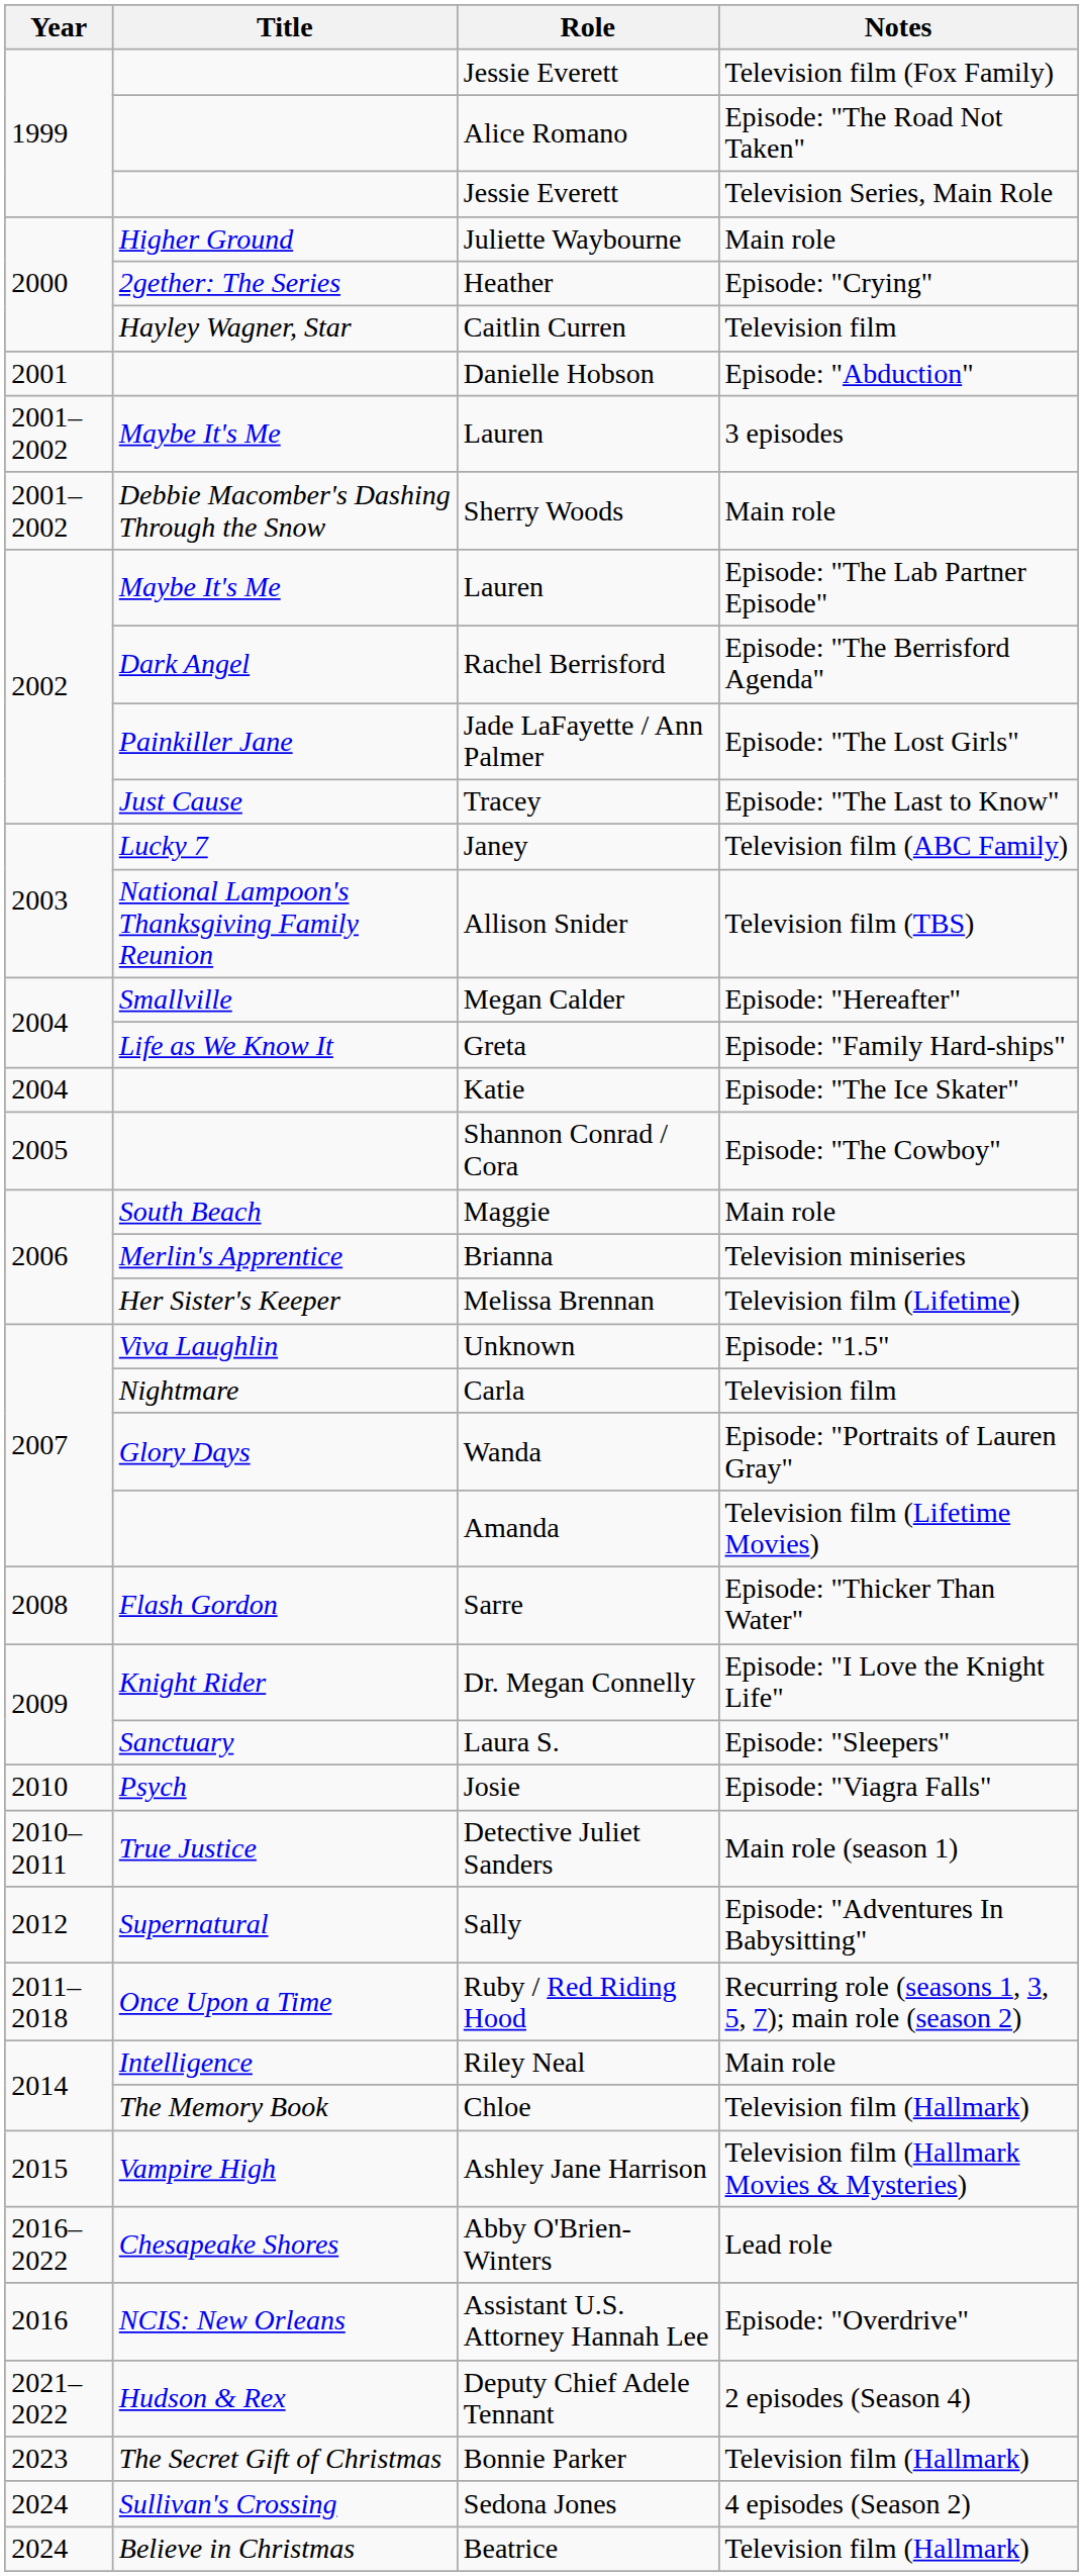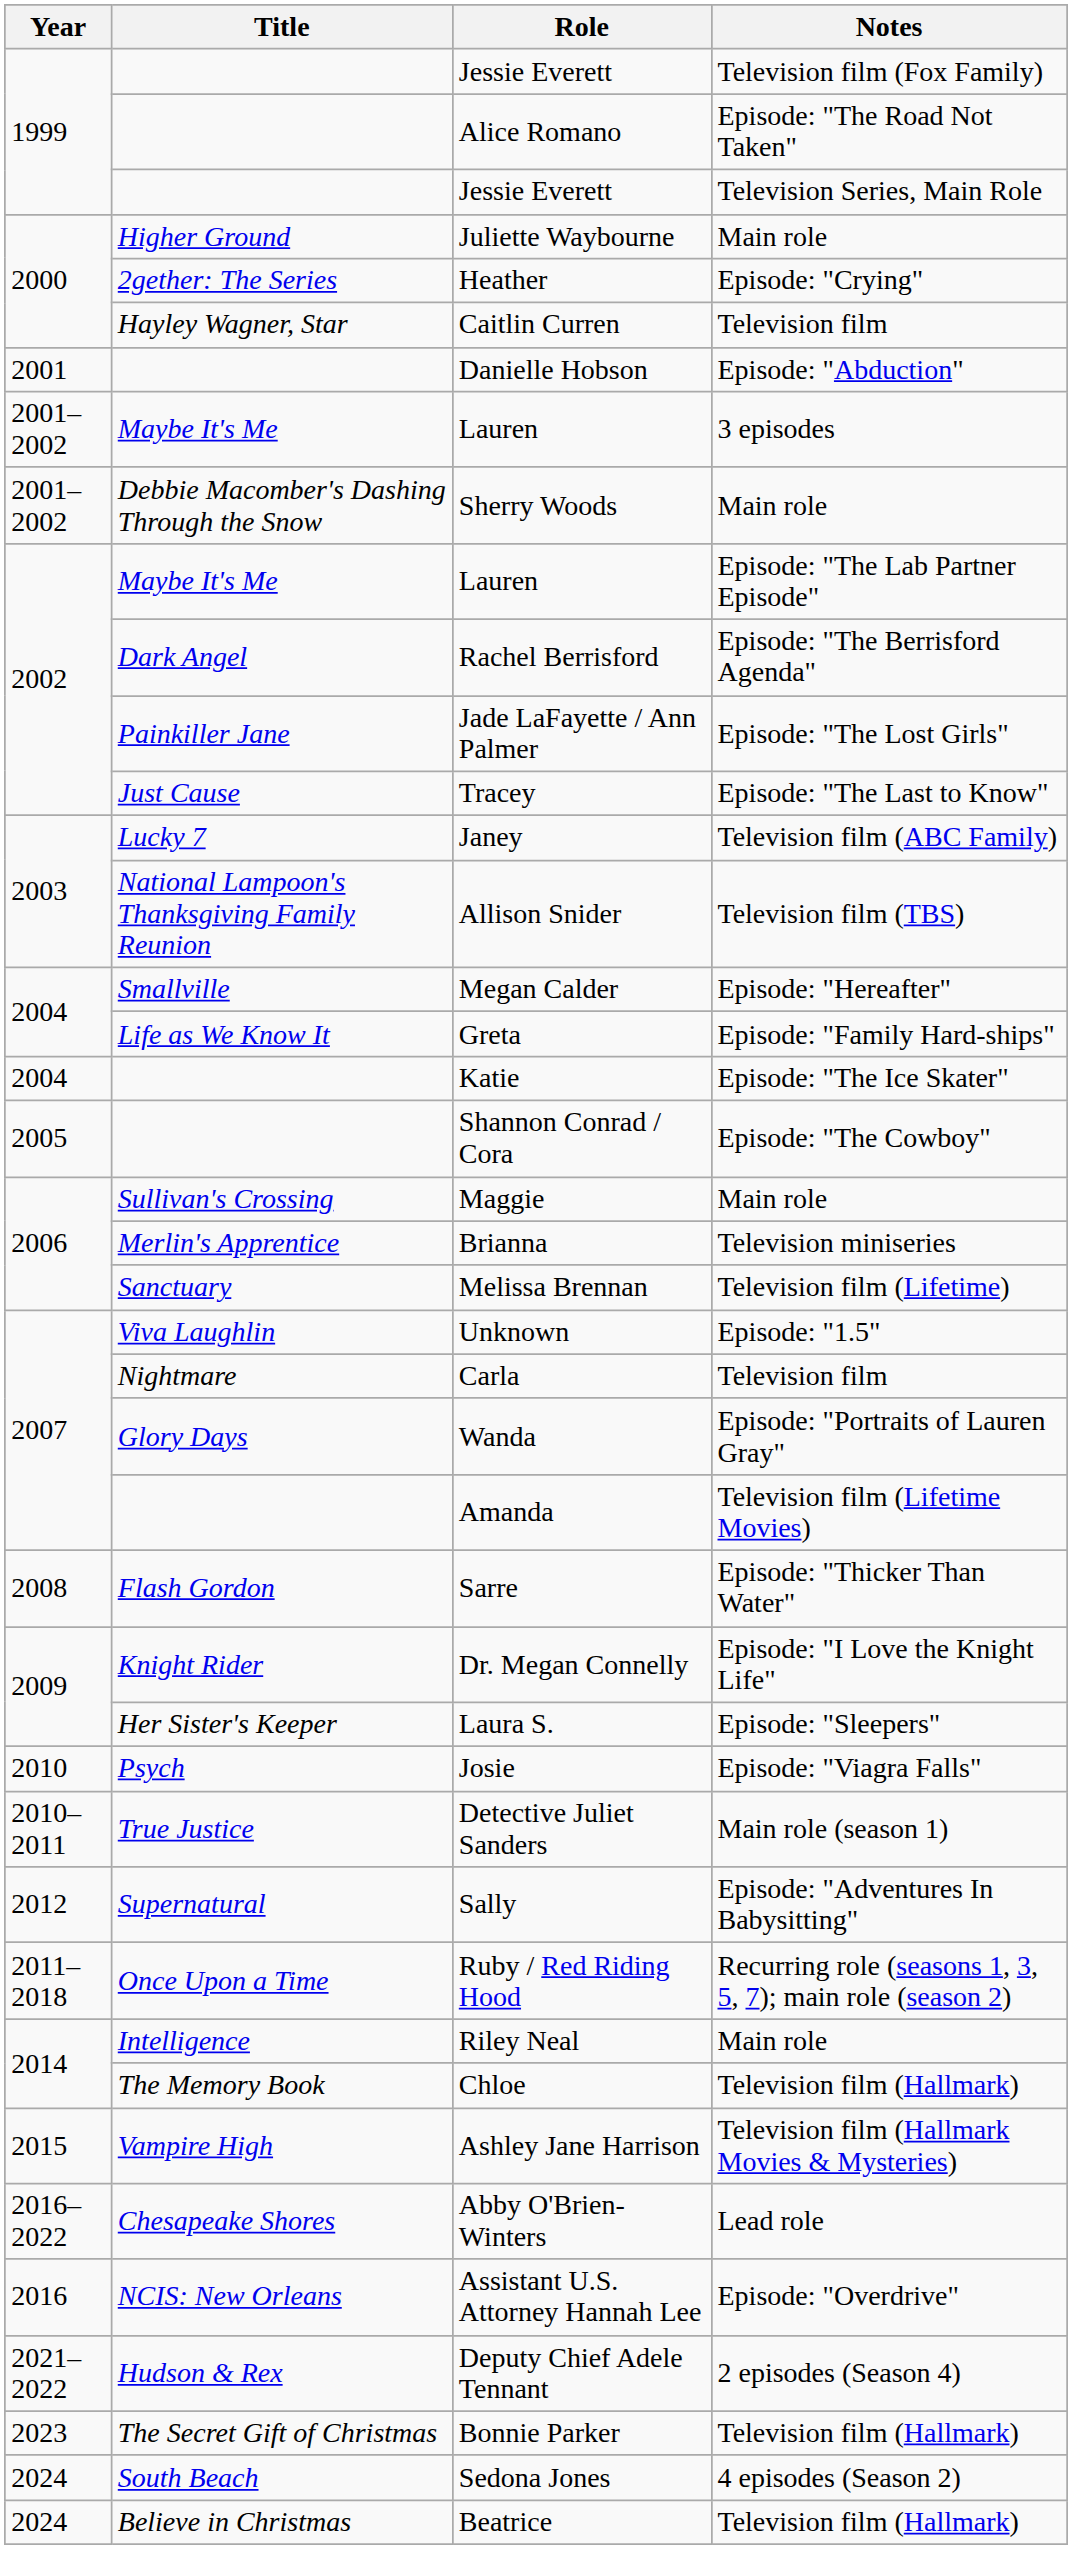Maggie | Title: South Beach -> Sullivan's Crossing
Melissa Brennan | Title: Her Sister's Keeper -> Sanctuary
Laura S. | Title: Sanctuary -> Her Sister's Keeper
Sedona Jones | Title: Sullivan's Crossing -> South Beach
